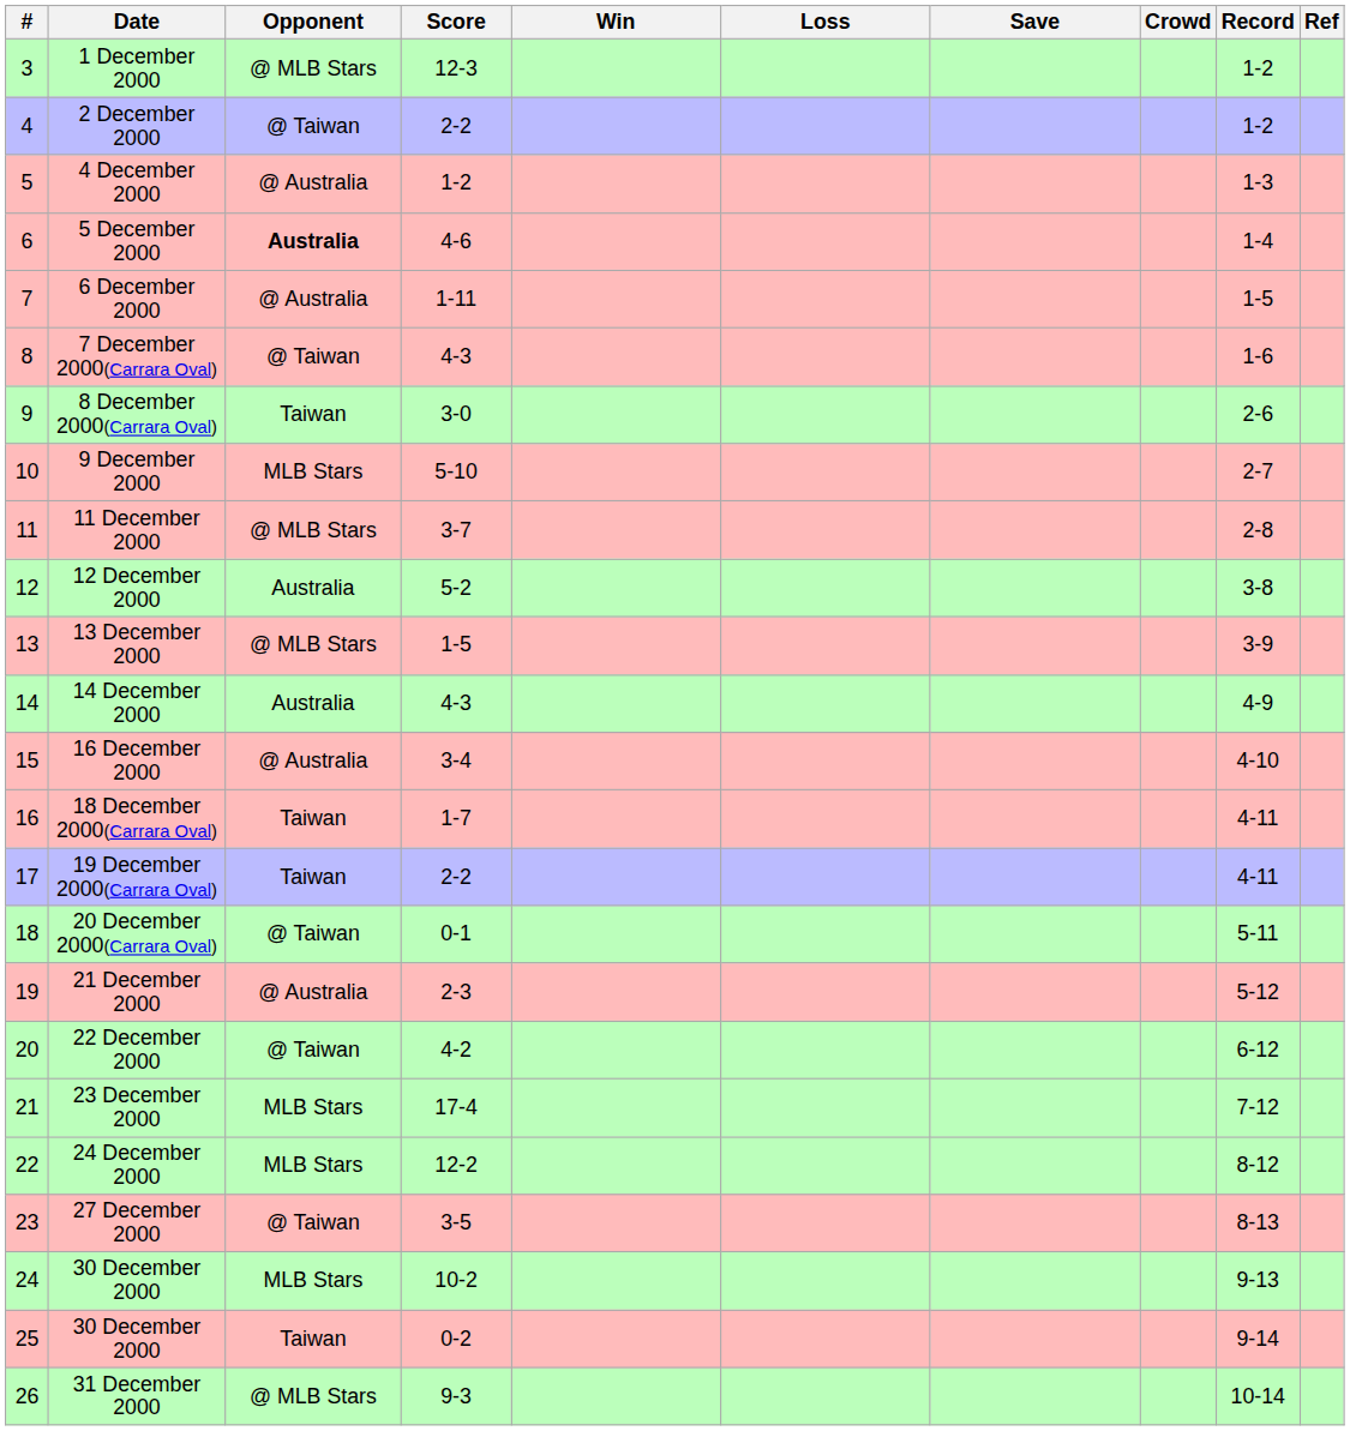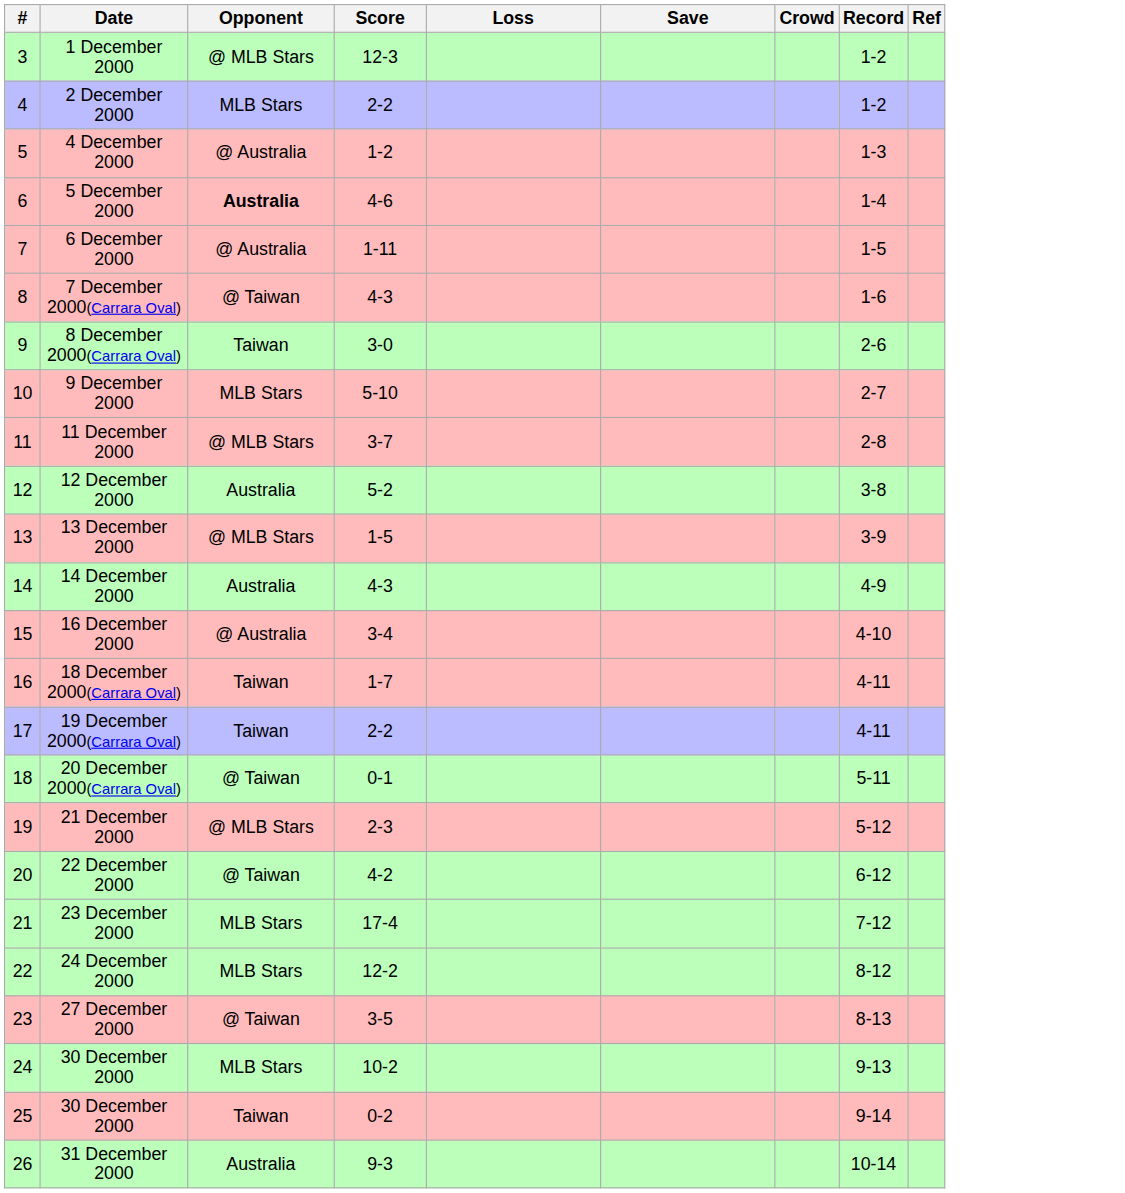- column: Win
2 December 2000 | Opponent: @ Taiwan -> MLB Stars
21 December 2000 | Opponent: @ Australia -> @ MLB Stars
31 December 2000 | Opponent: @ MLB Stars -> Australia
